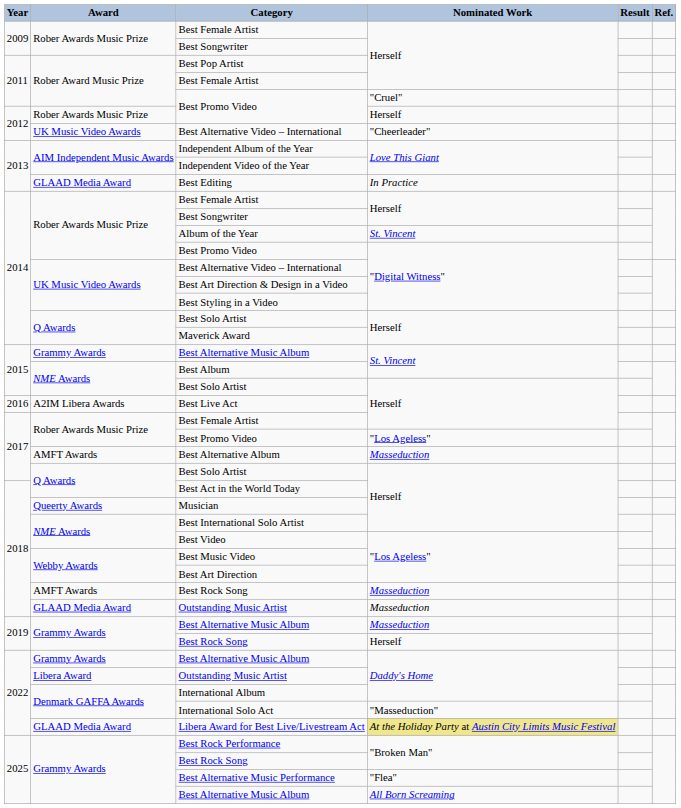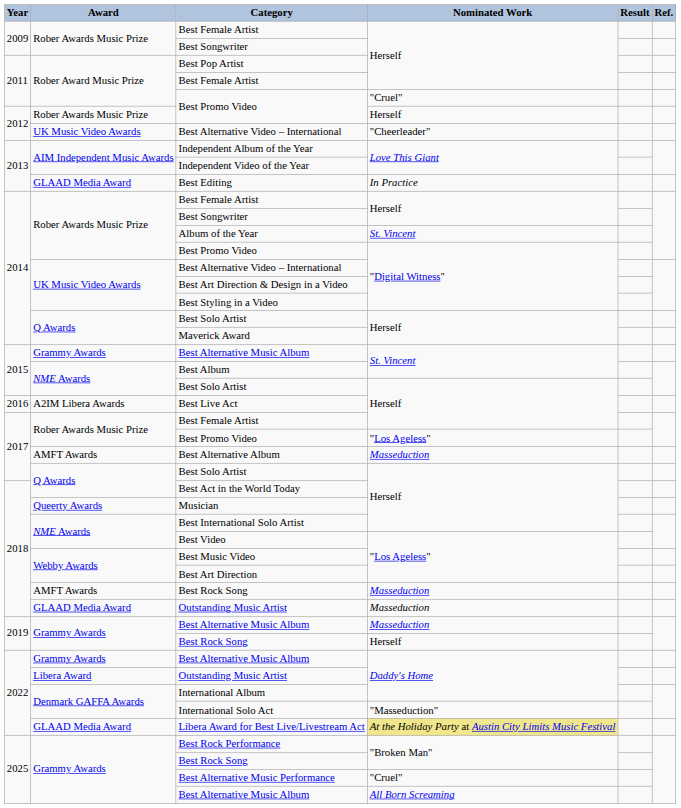Best Alternative Music Performance | Nominated Work: "Flea" -> "Cruel"
